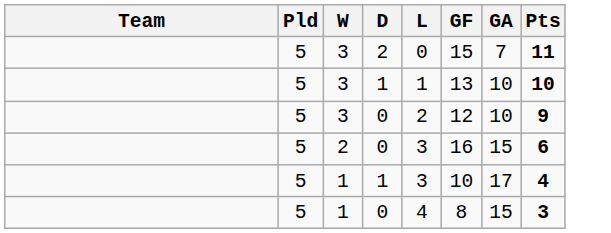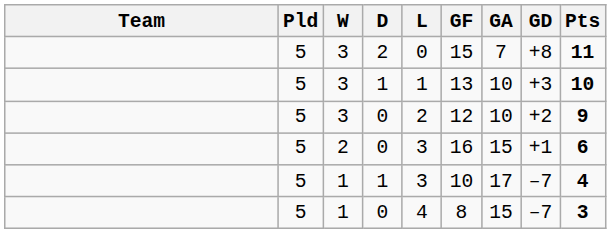+ column: GD | +8 | +3 | +2 | +1 | –7 | –7
